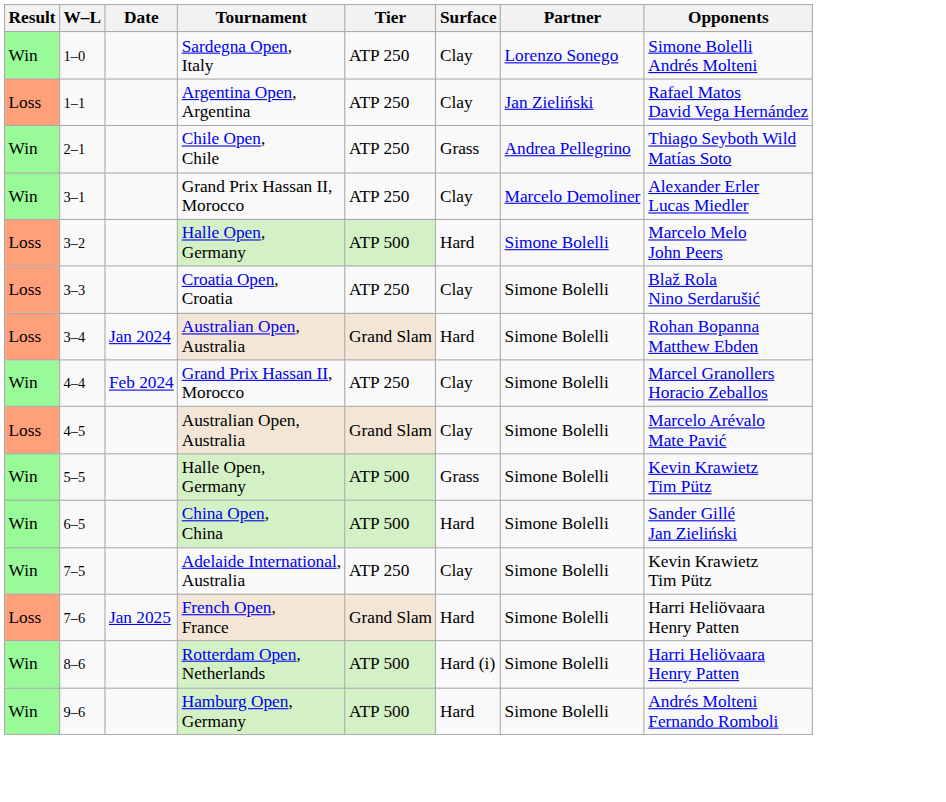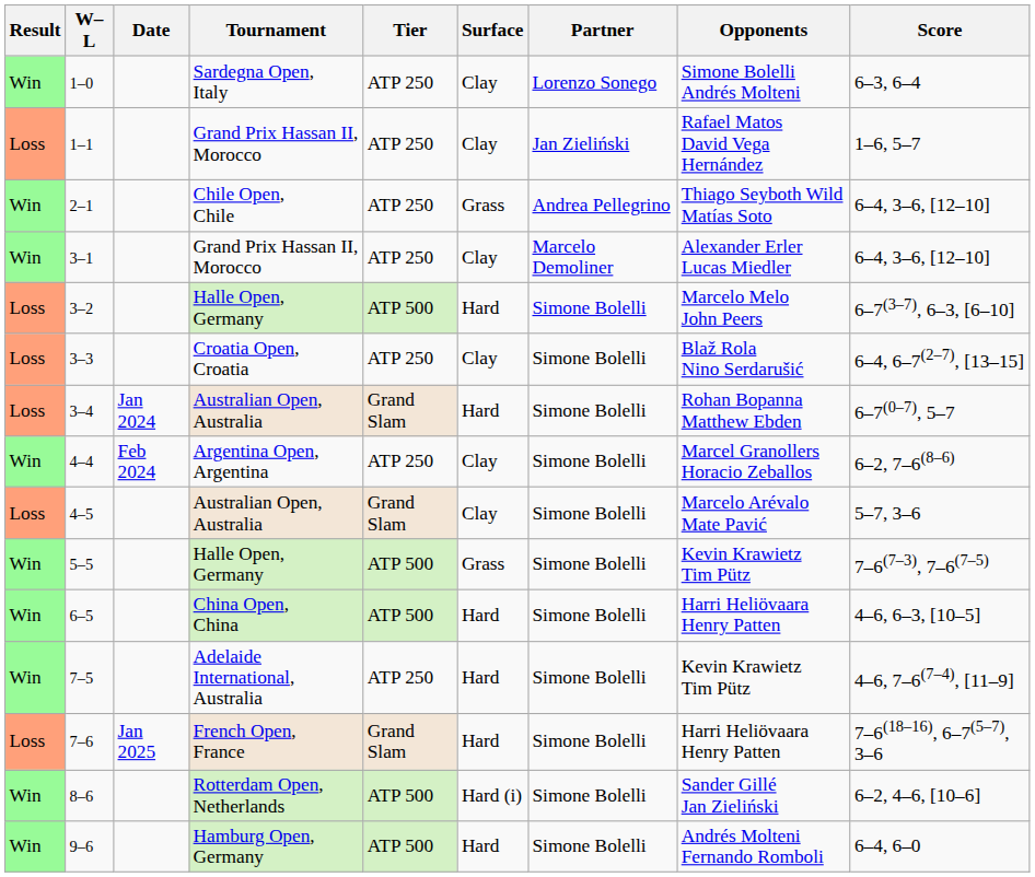+ column: Score | 6–3, 6–4 | 1–6, 5–7 | 6–4, 3–6, [12–10] | 6–4, 3–6, [12–10] | 6–7(3–7), 6–3, [6–10] | 6–4, 6–7(2–7), [13–15] | 6–7(0–7), 5–7 | 6–2, 7–6(8–6) | 5–7, 3–6 | 7–6(7–3), 7–6(7–5) | 4–6, 6–3, [10–5] | 4–6, 7–6(7–4), [11–9] | 7–6(18–16), 6–7(5–7), 3–6 | 6–2, 4–6, [10–6] | 6–4, 6–0
1–1 | Tournament: Argentina Open, Argentina -> Grand Prix Hassan II, Morocco
4–4 | Tournament: Grand Prix Hassan II, Morocco -> Argentina Open, Argentina
6–5 | Opponents: Sander Gillé Jan Zieliński -> Harri Heliövaara Henry Patten
7–5 | Surface: Clay -> Hard
8–6 | Opponents: Harri Heliövaara Henry Patten -> Sander Gillé Jan Zieliński
